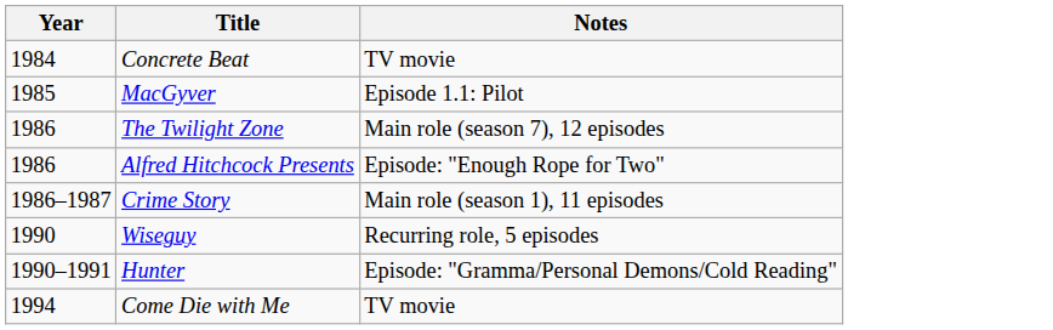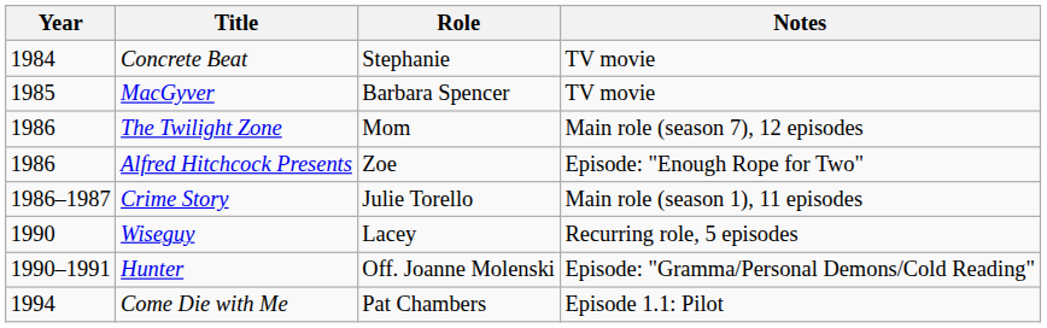+ column: Role | Stephanie | Barbara Spencer | Mom | Zoe | Julie Torello | Lacey | Off. Joanne Molenski | Pat Chambers
MacGyver | Notes: Episode 1.1: Pilot -> TV movie
Come Die with Me | Notes: TV movie -> Episode 1.1: Pilot
